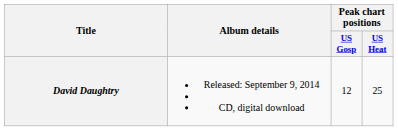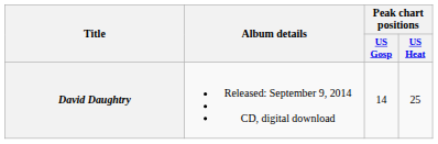David Daughtry | Peak chart positions / US Gosp: 12 -> 14
